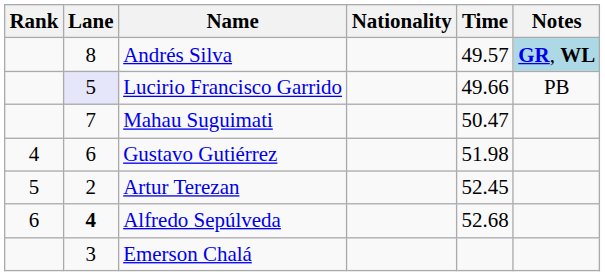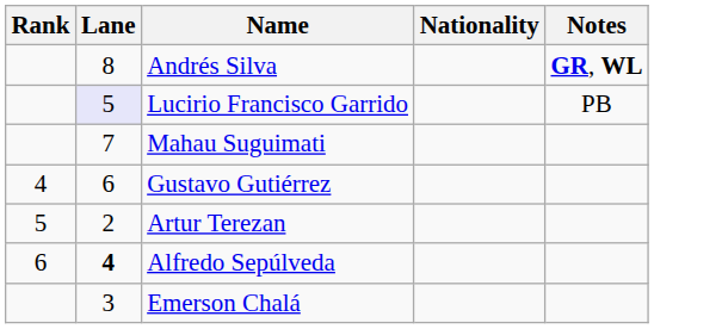- column: Time | 49.57 | 49.66 | 50.47 | 51.98 | 52.45 | 52.68
Andrés Silva | Notes: lightblue background -> no background
